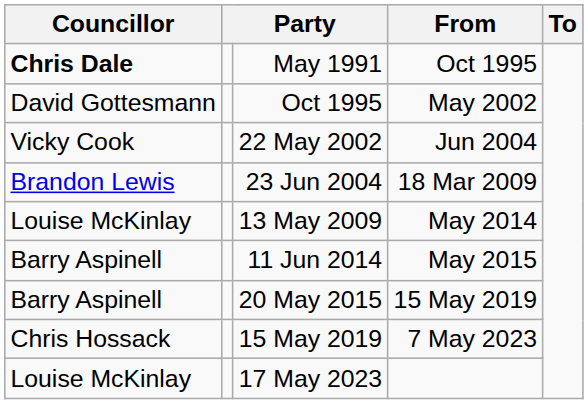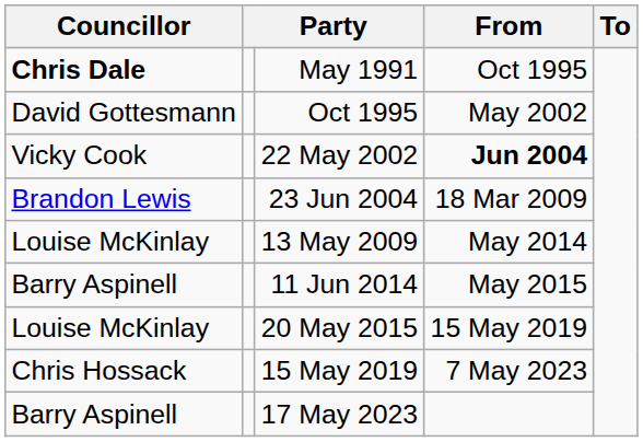22 May 2002 | From: normal -> bold
20 May 2015 | Councillor: Barry Aspinell -> Louise McKinlay
17 May 2023 | Councillor: Louise McKinlay -> Barry Aspinell
